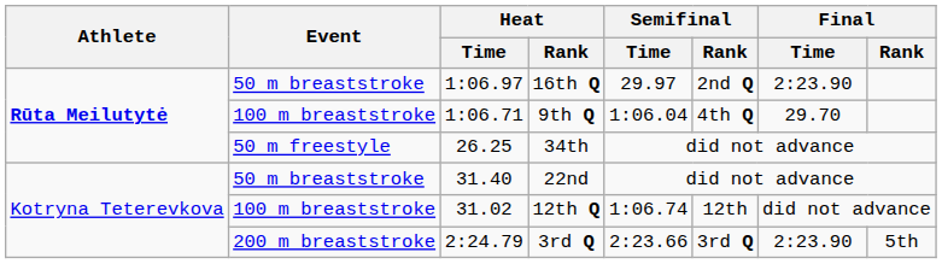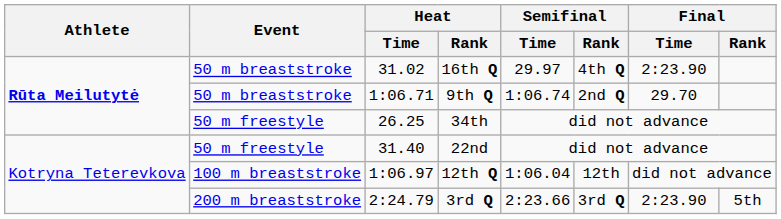16th Q | Heat / Time: 1:06.97 -> 31.02
16th Q | Semifinal / Rank: 2nd Q -> 4th Q
9th Q | Event: 100 m breaststroke -> 50 m breaststroke
9th Q | Semifinal / Time: 1:06.04 -> 1:06.74
9th Q | Semifinal / Rank: 4th Q -> 2nd Q
22nd | Event: 50 m breaststroke -> 50 m freestyle
12th Q | Heat / Time: 31.02 -> 1:06.97
12th Q | Semifinal / Time: 1:06.74 -> 1:06.04
